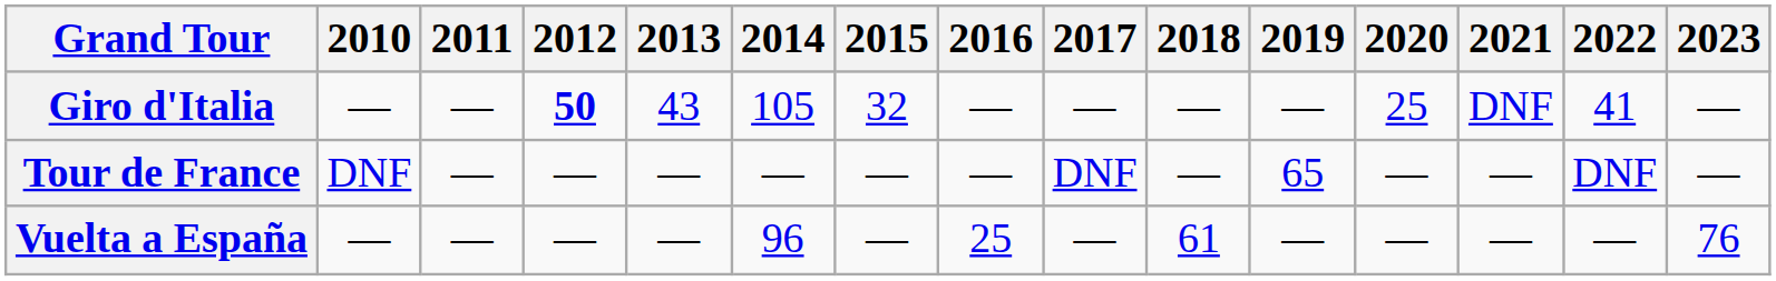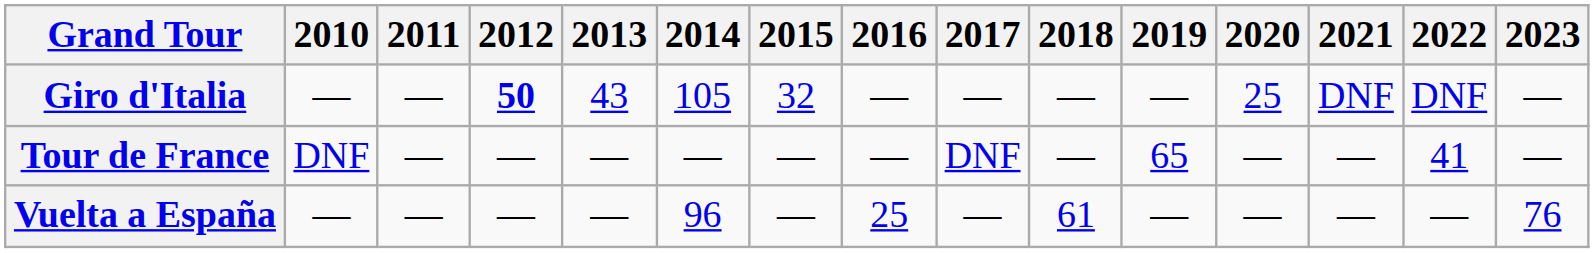Giro d'Italia | 2022: 41 -> DNF
Tour de France | 2022: DNF -> 41
